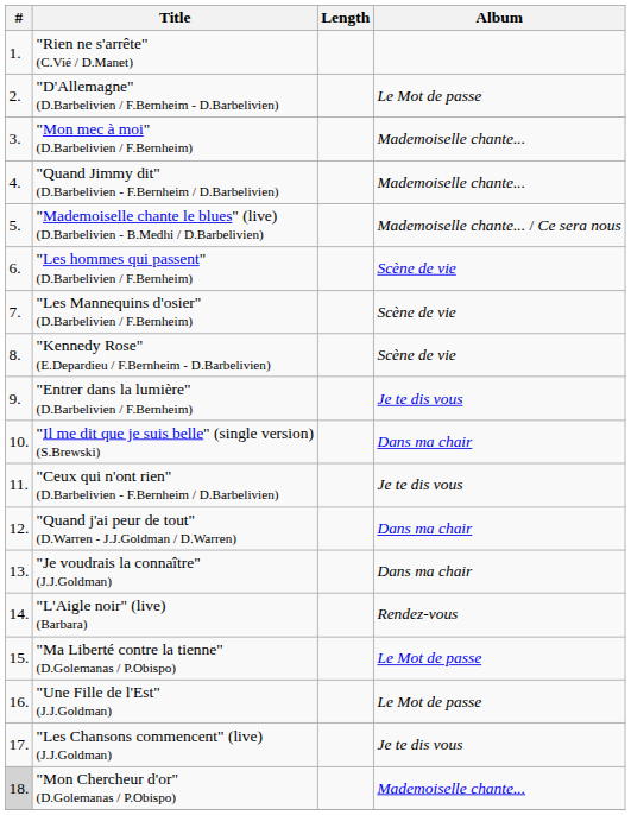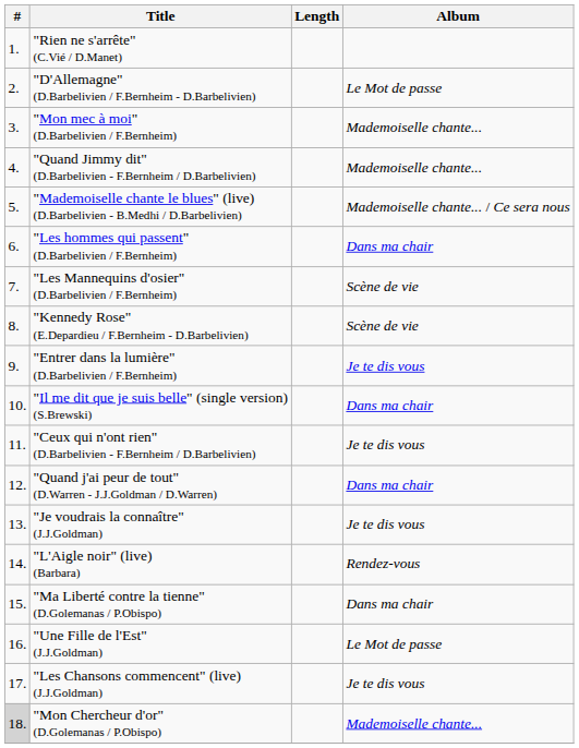"Les hommes qui passent" (D.Barbelivien / F.Bernheim) | Album: Scène de vie -> Dans ma chair
"Je voudrais la connaître" (J.J.Goldman) | Album: Dans ma chair -> Je te dis vous
"Ma Liberté contre la tienne" (D.Golemanas / P.Obispo) | Album: Le Mot de passe -> Dans ma chair
